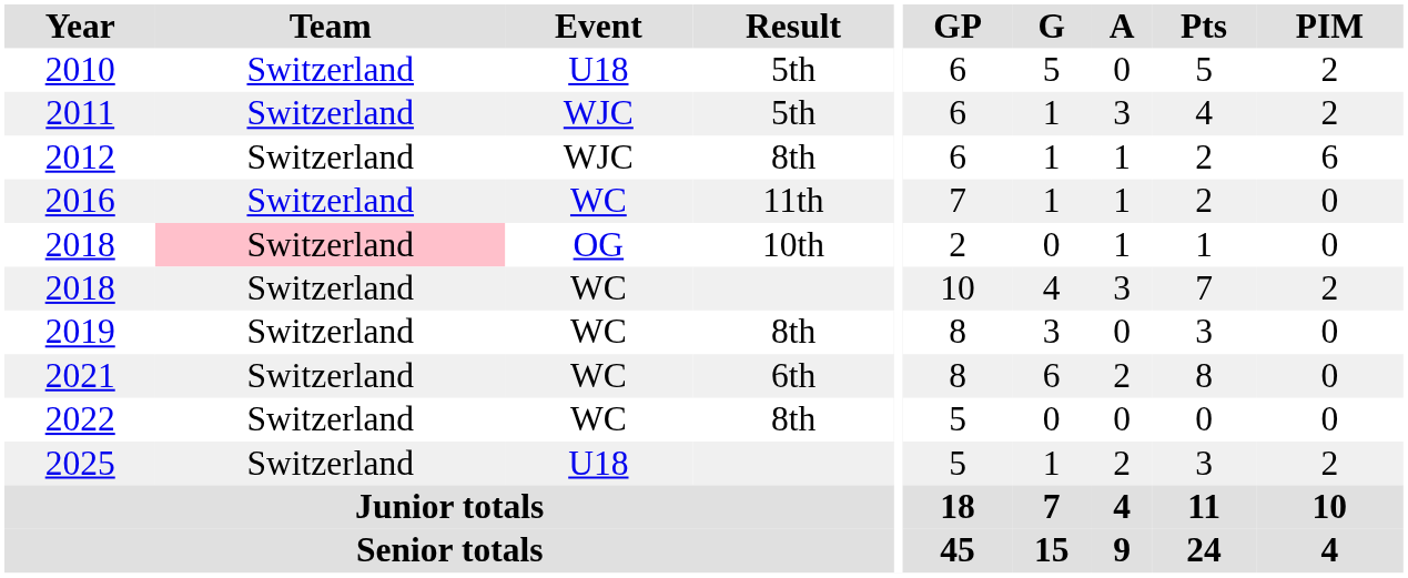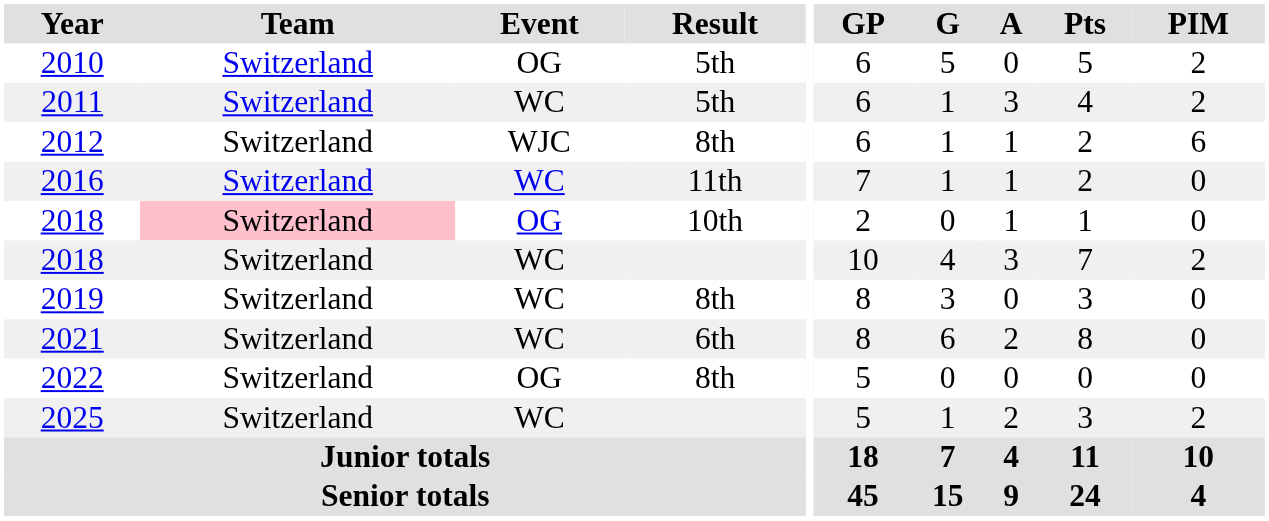2010 | Event: U18 -> OG
2011 | Event: WJC -> WC
2022 | Event: WC -> OG
2025 | Event: U18 -> WC
